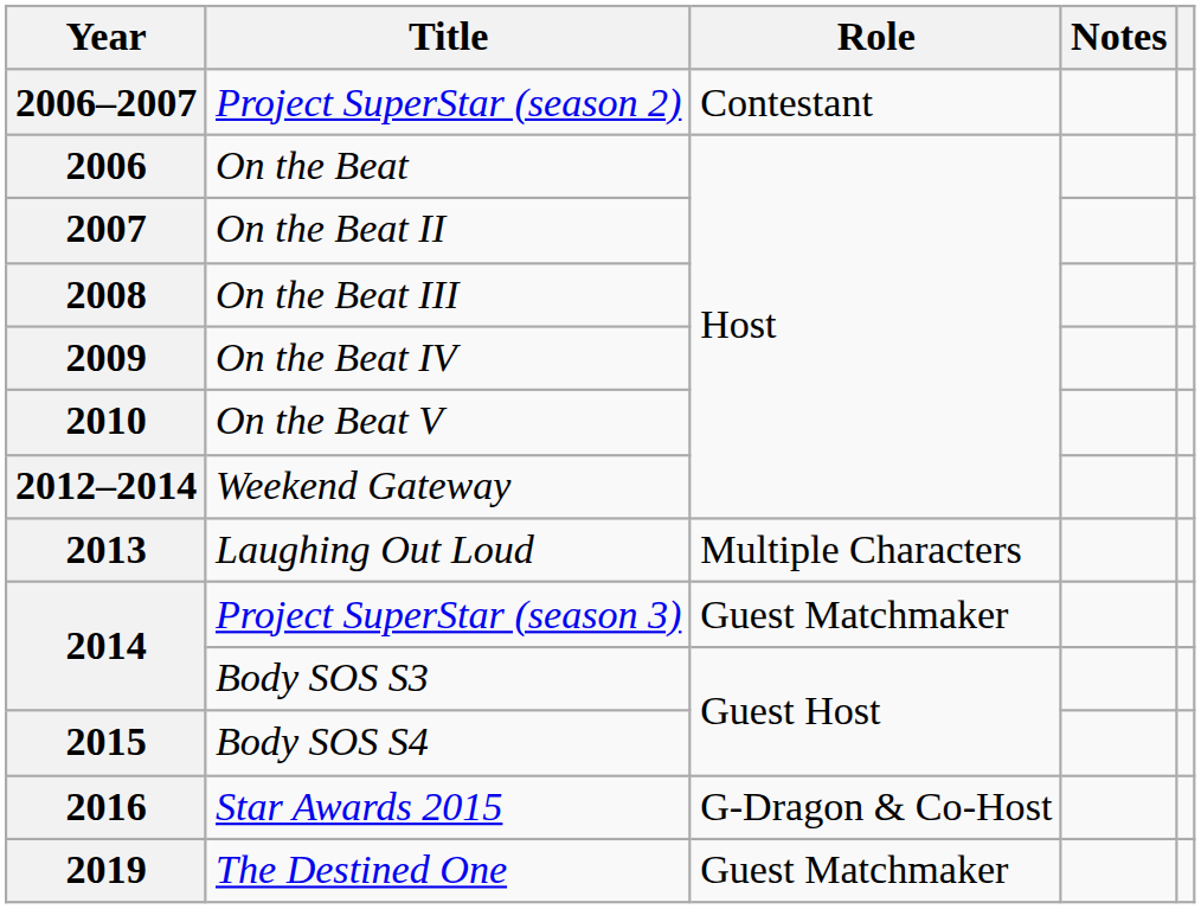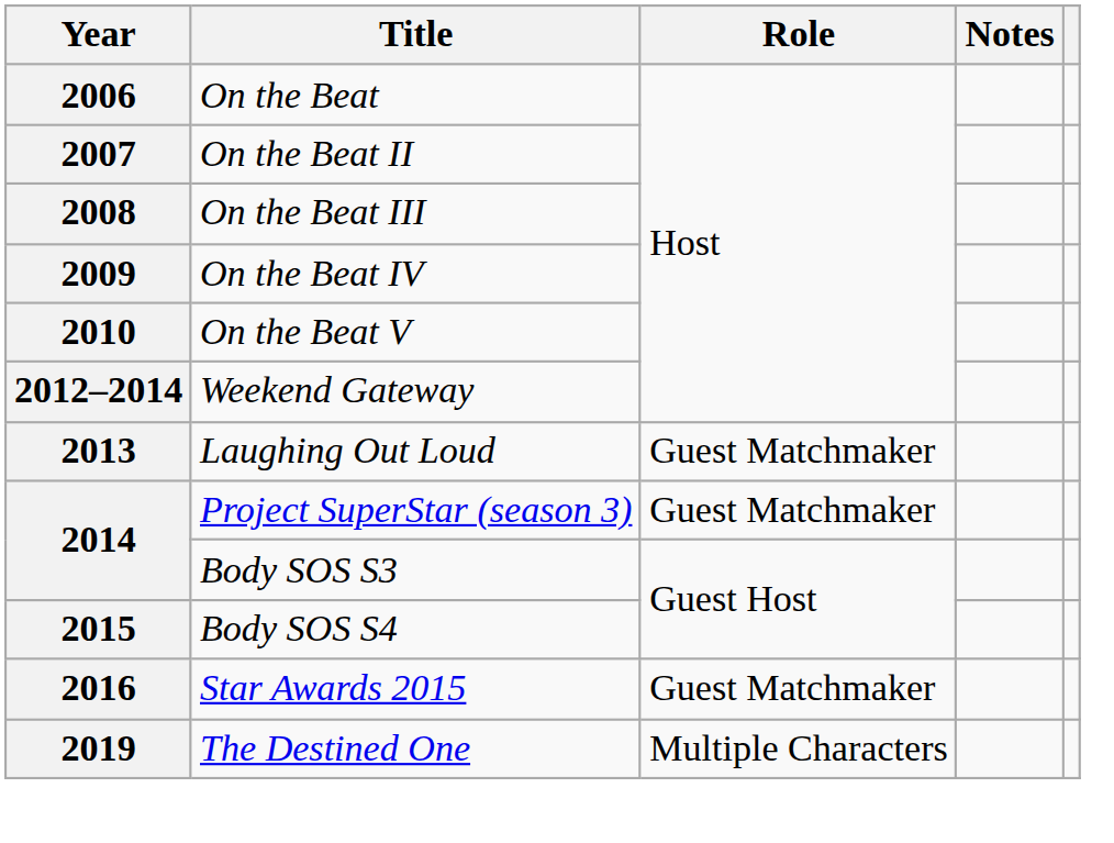- row: 2006–2007 | Project SuperStar (season 2) | Contestant
2013 | Role: Multiple Characters -> Guest Matchmaker
2016 | Role: G-Dragon & Co-Host -> Guest Matchmaker
2019 | Role: Guest Matchmaker -> Multiple Characters
